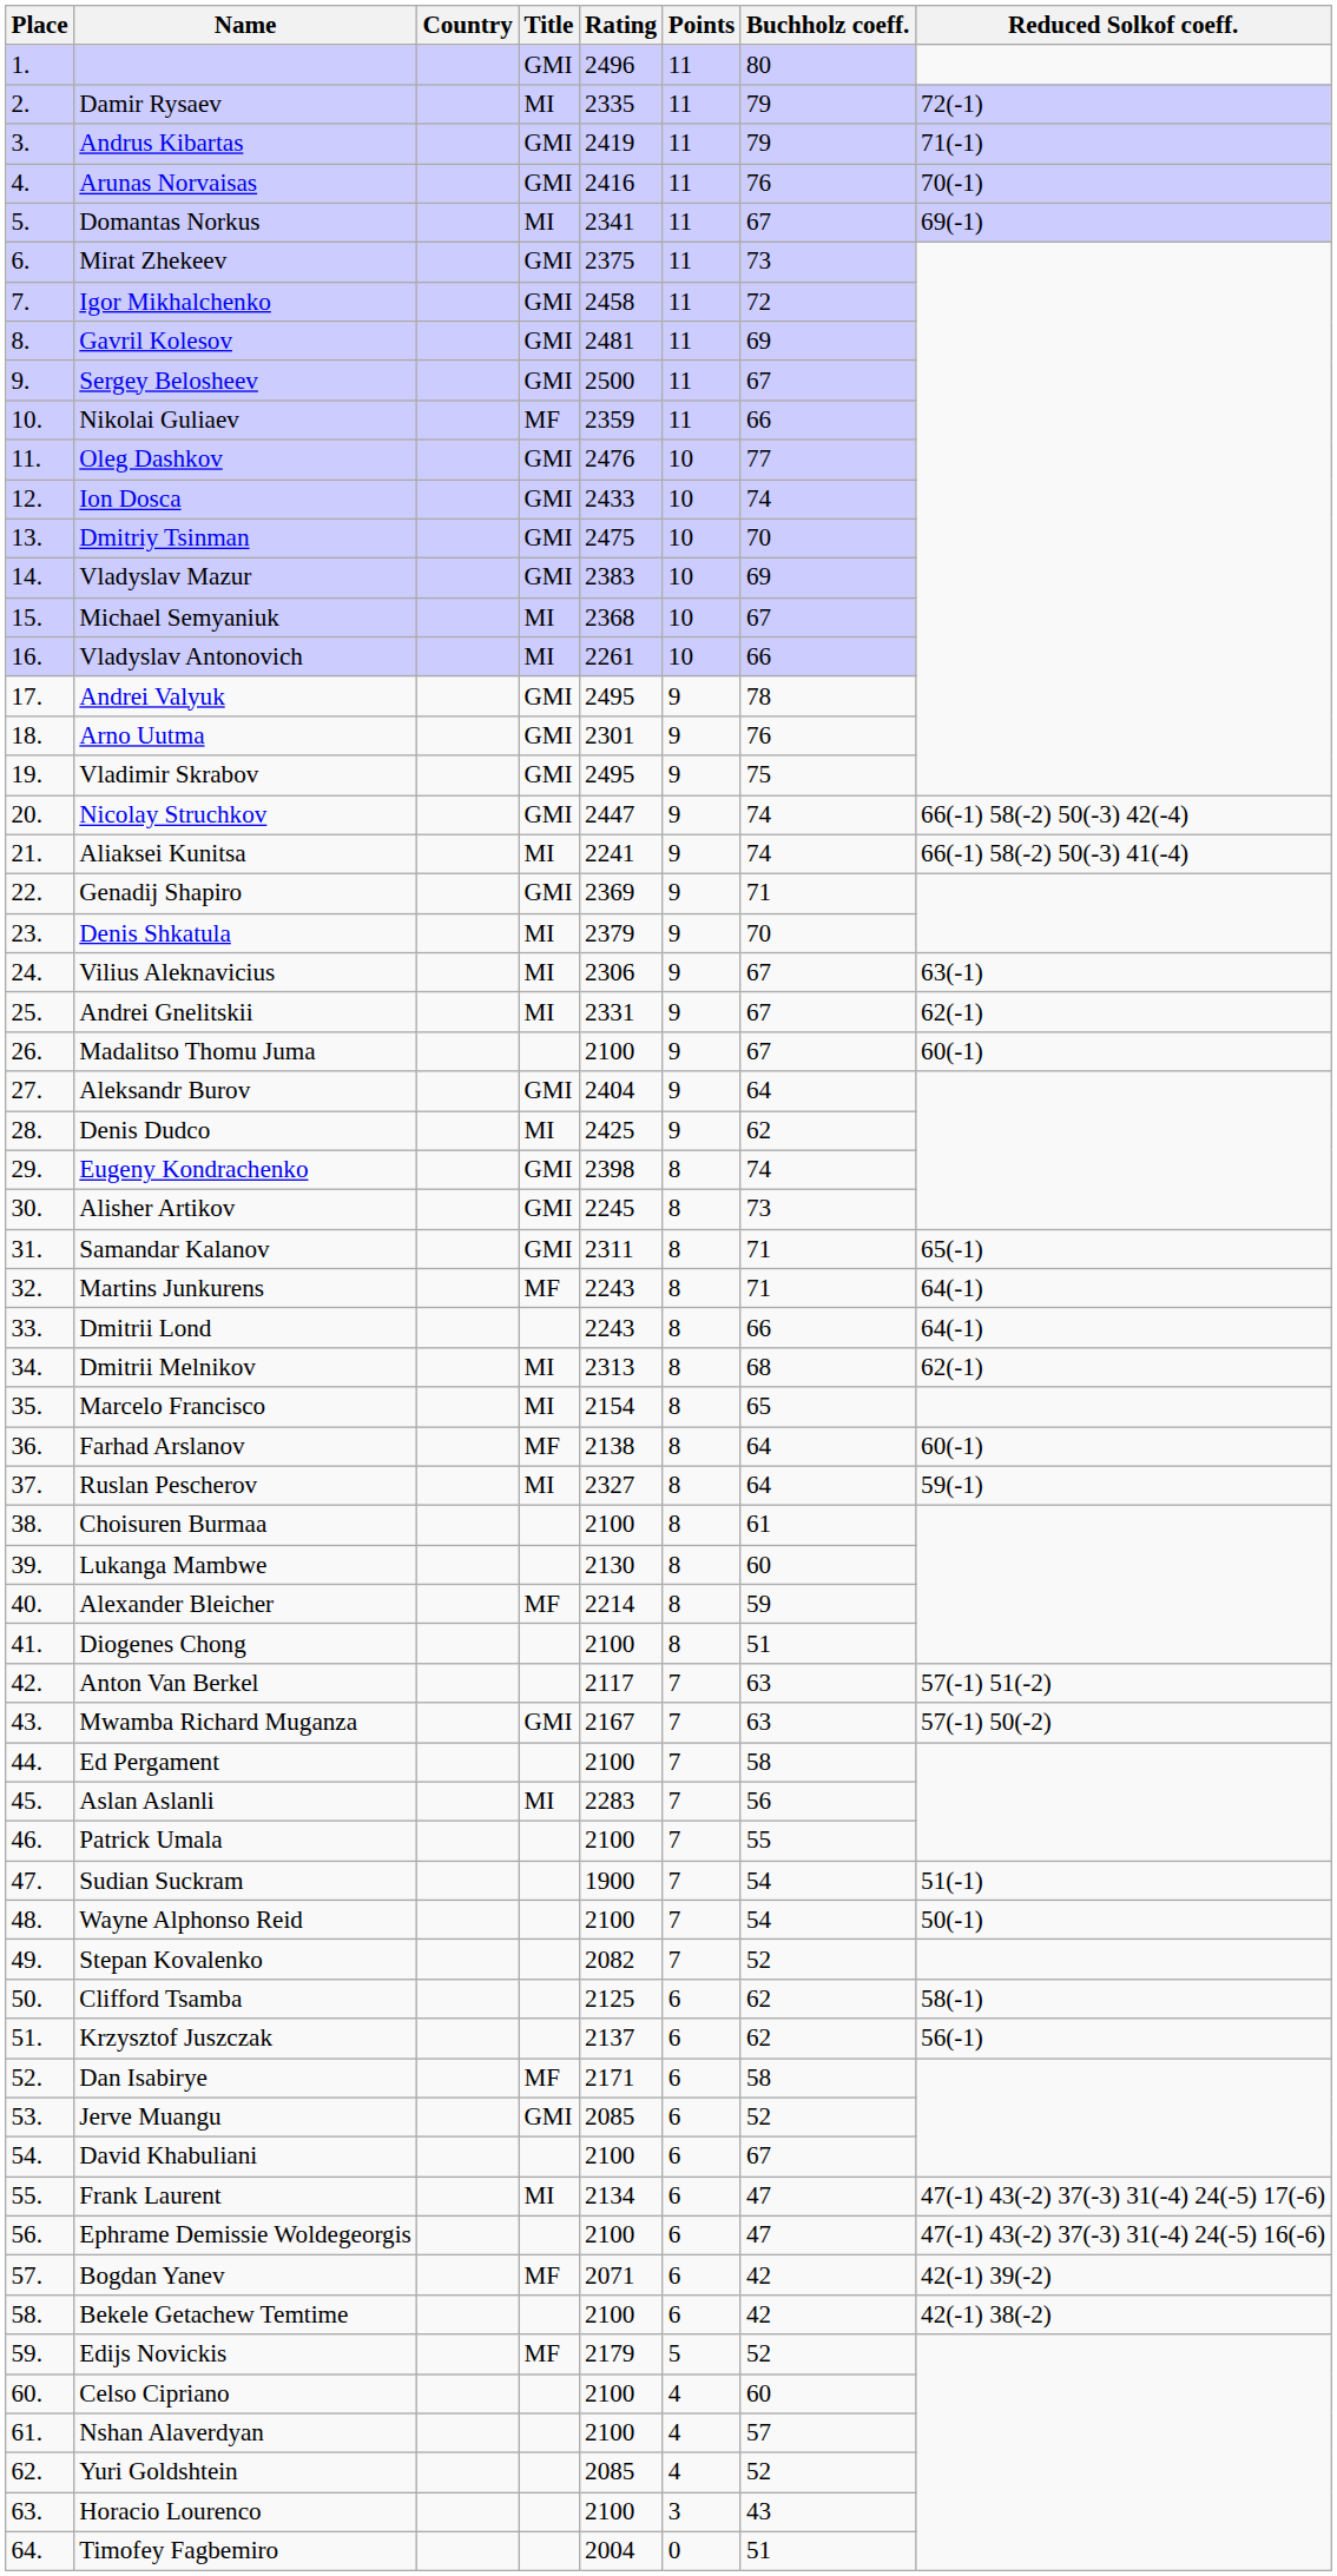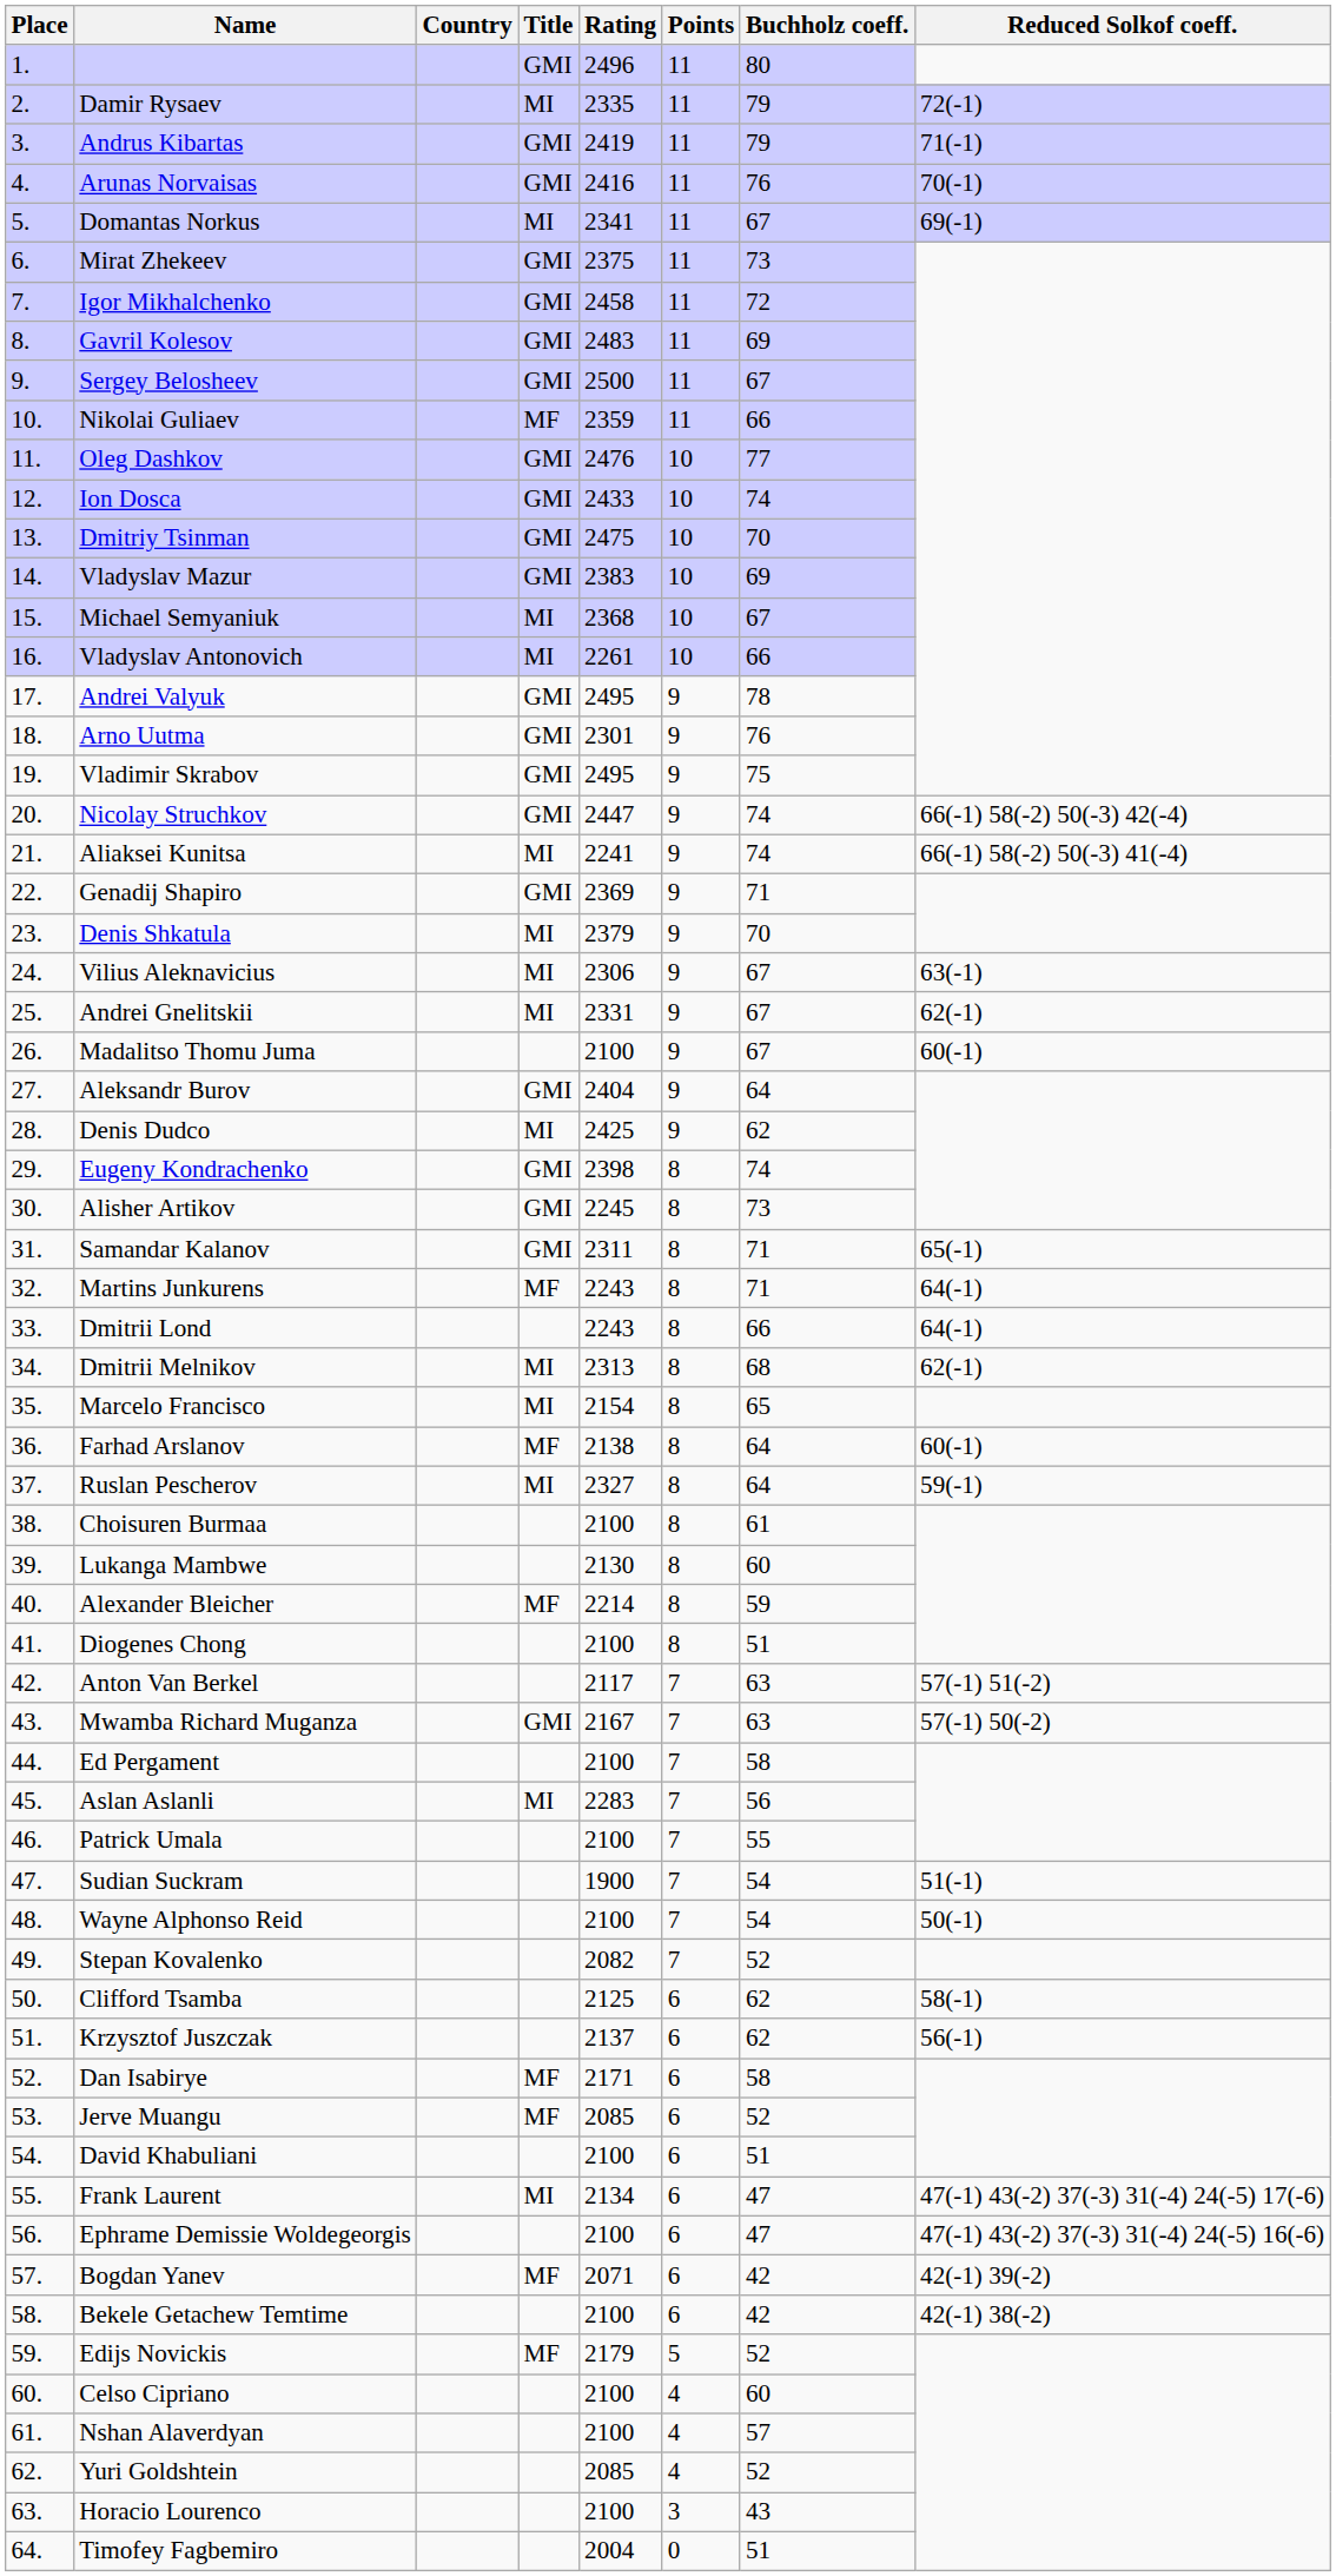Gavril Kolesov | Rating: 2481 -> 2483
Jerve Muangu | Title: GMI -> MF
David Khabuliani | Buchholz coeff.: 67 -> 51
